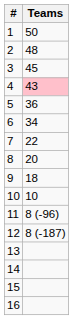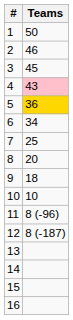2 | Teams: 48 -> 46
5 | Teams: no background -> gold background
7 | Teams: 22 -> 25
